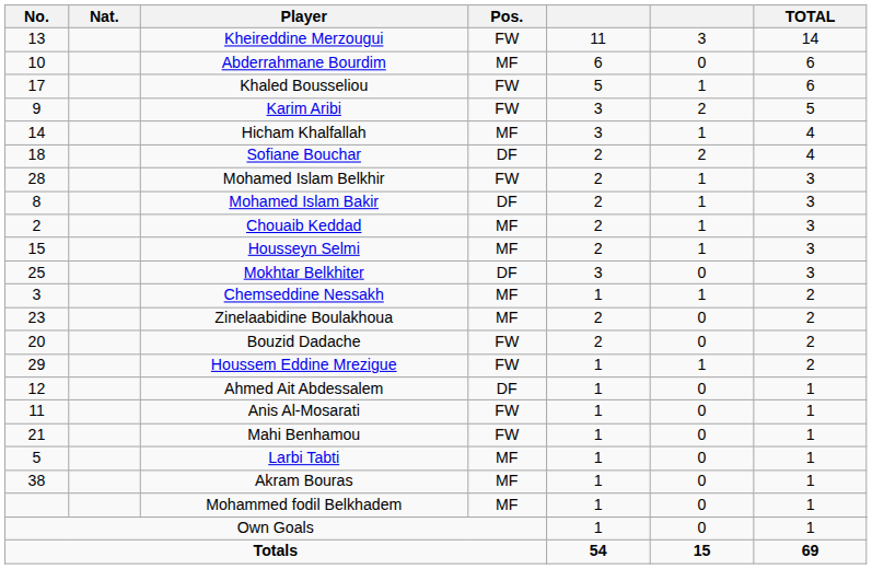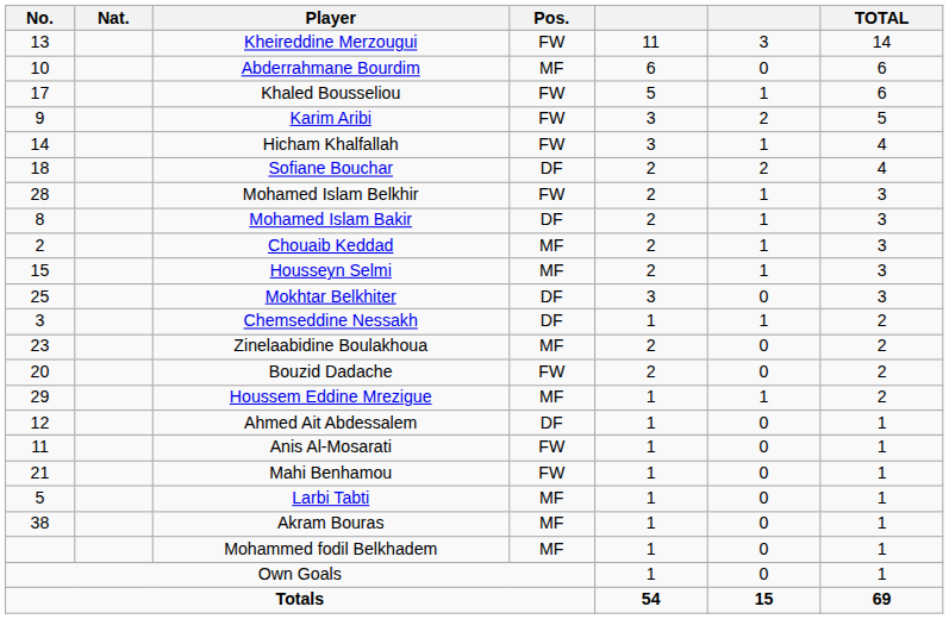Hicham Khalfallah | Pos.: MF -> FW
Chemseddine Nessakh | Pos.: MF -> DF
Houssem Eddine Mrezigue | Pos.: FW -> MF
